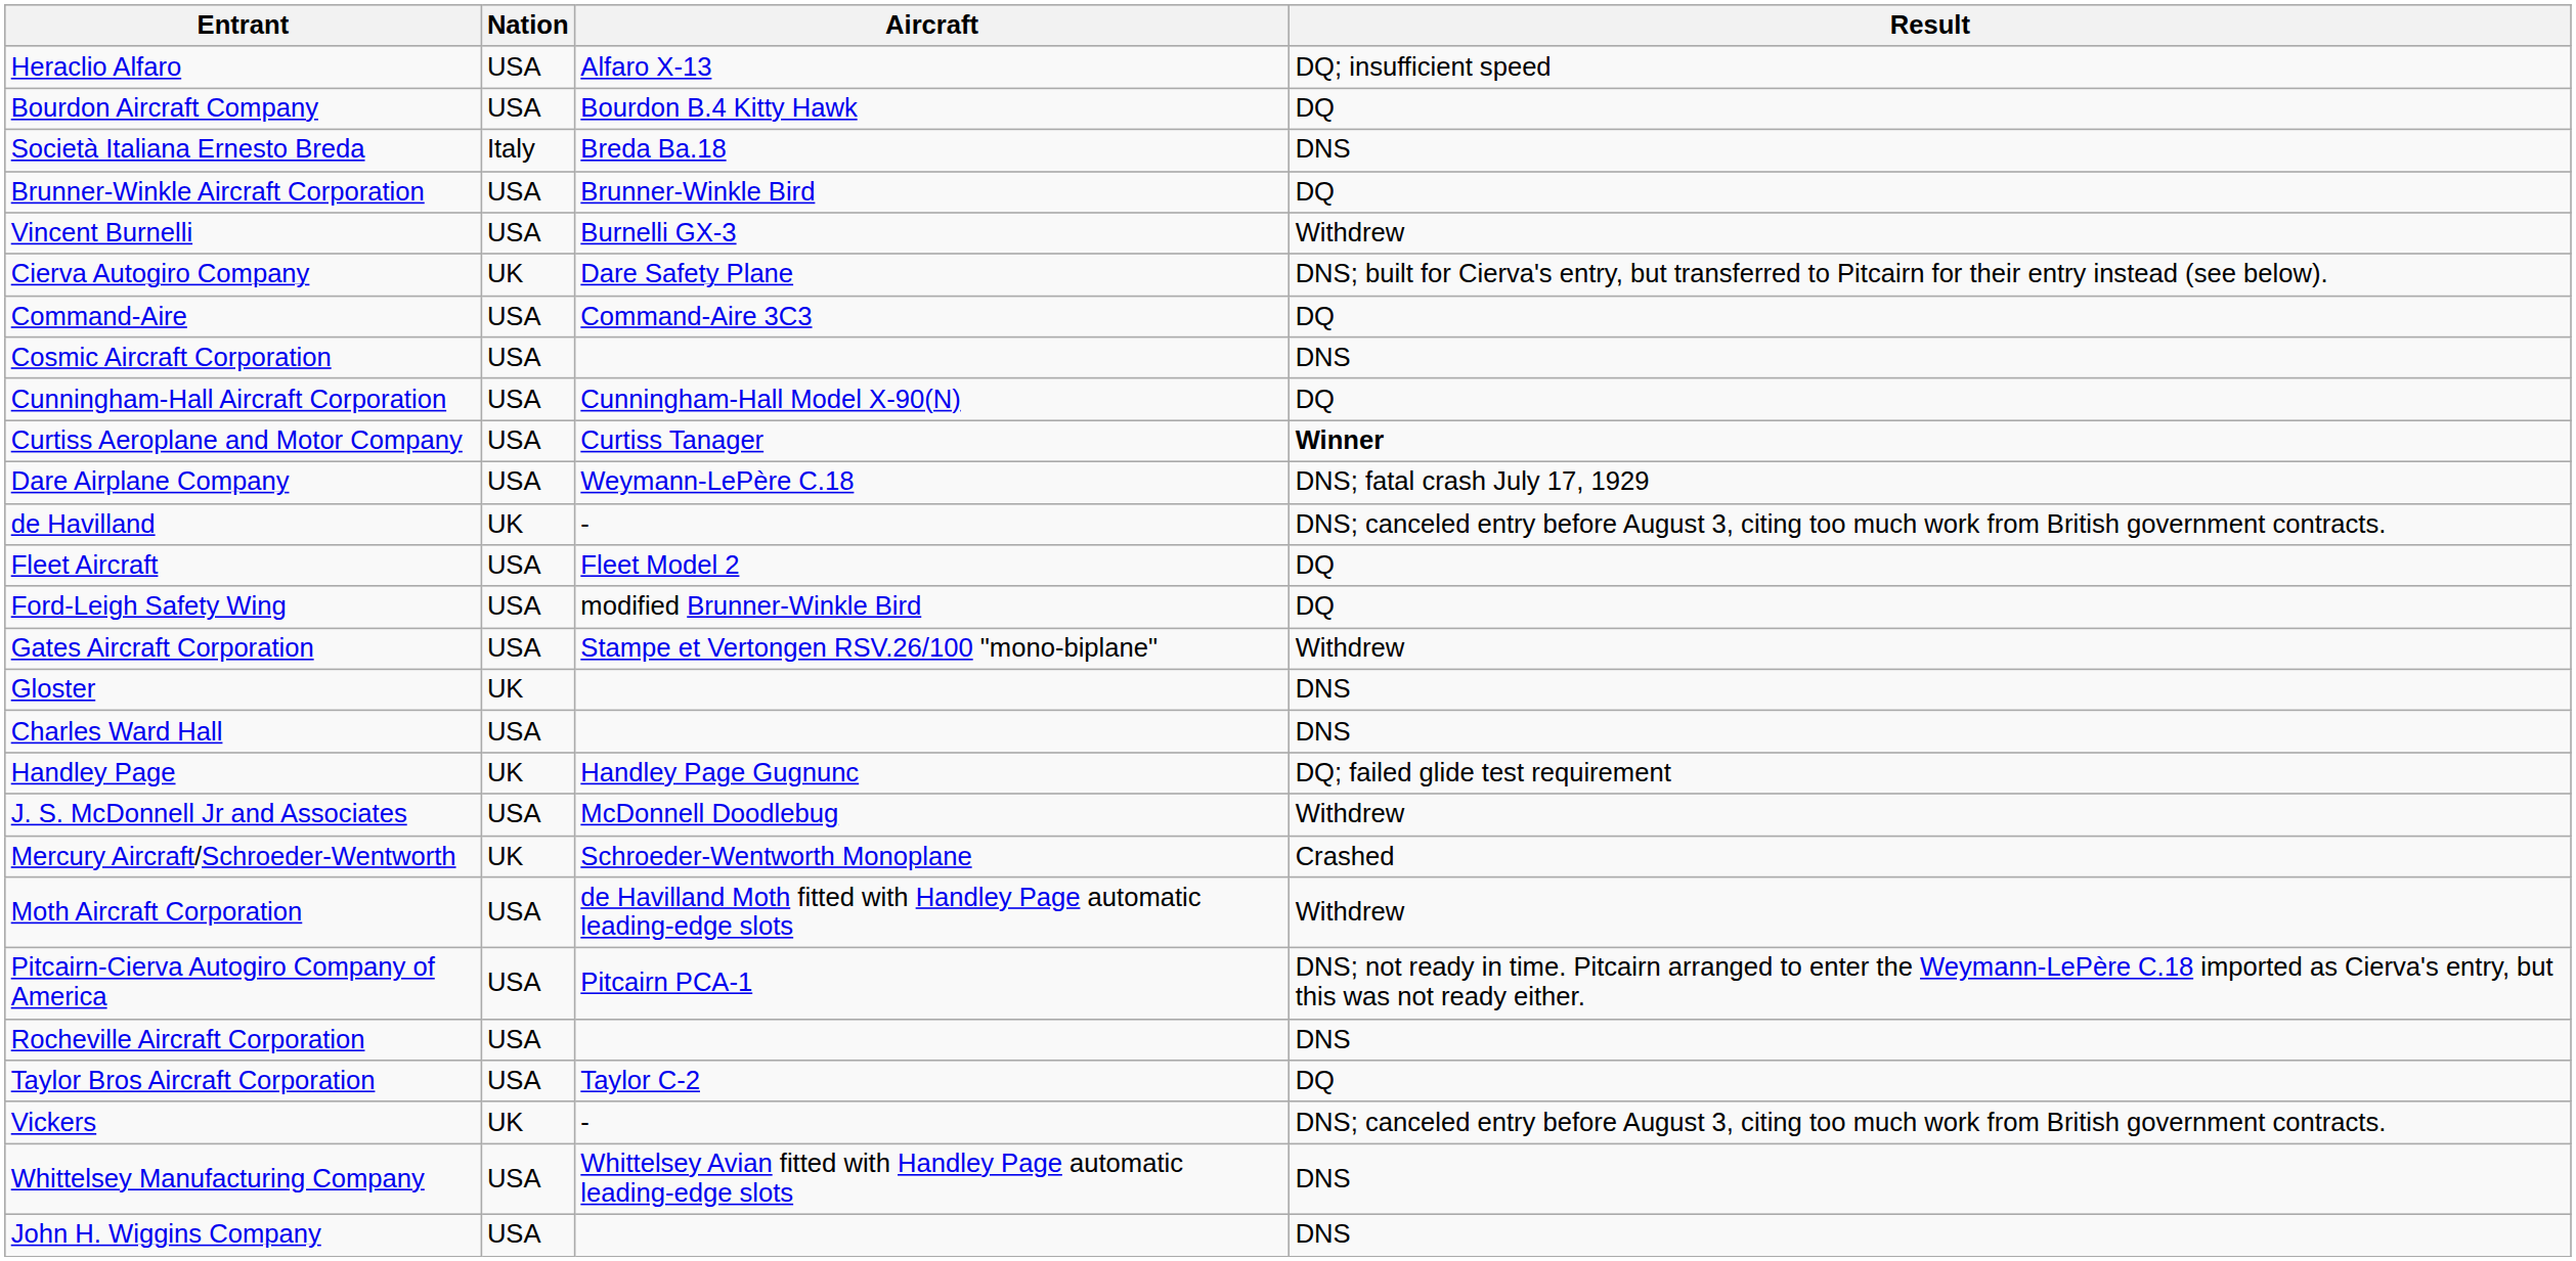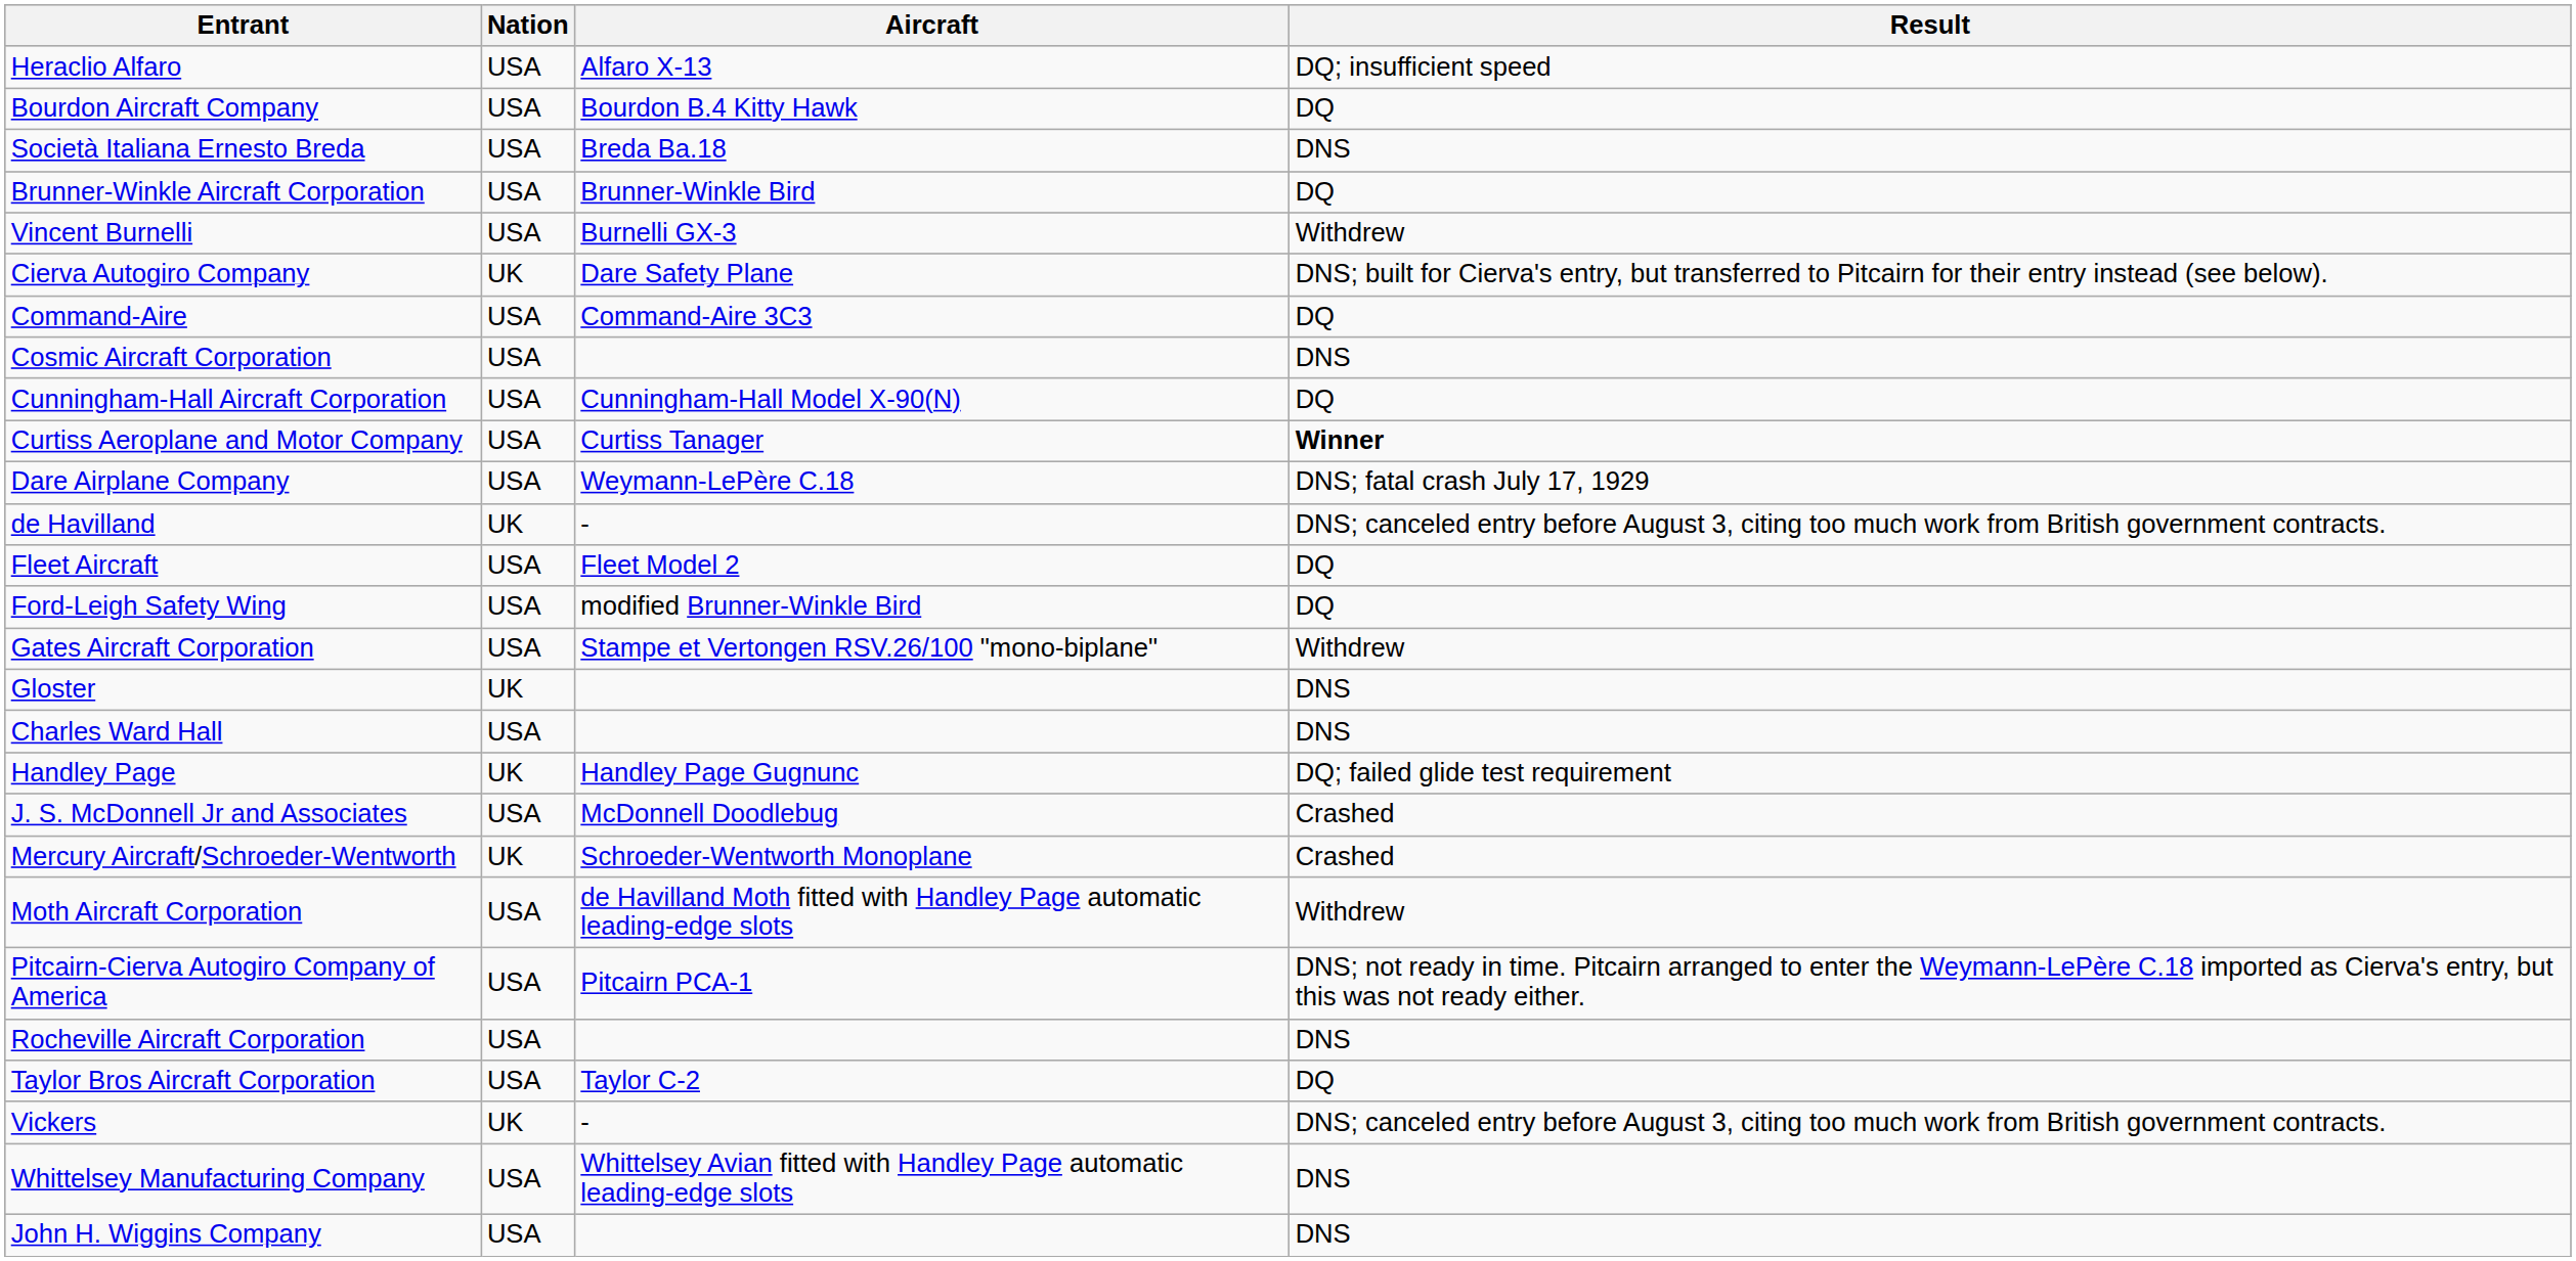Società Italiana Ernesto Breda | Nation: Italy -> USA
J. S. McDonnell Jr and Associates | Result: Withdrew -> Crashed
